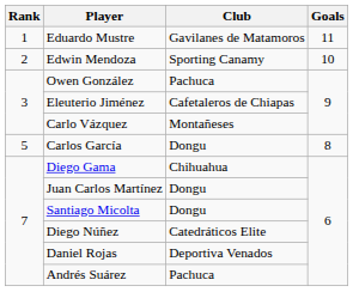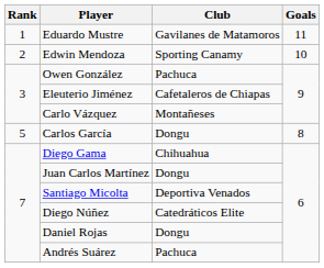Santiago Micolta | Club: Dongu -> Deportiva Venados
Daniel Rojas | Club: Deportiva Venados -> Dongu
